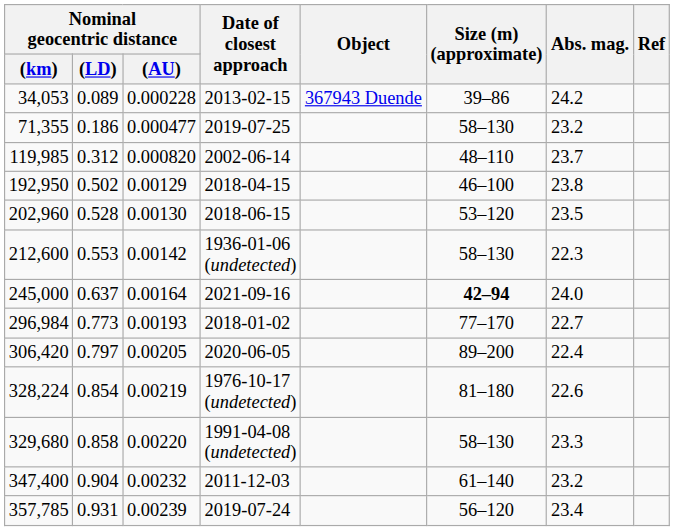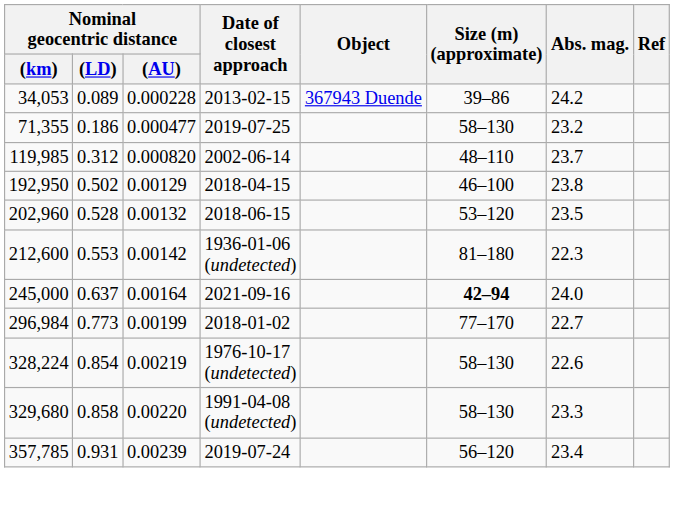202,960 | Nominal geocentric distance / (AU): 0.00130 -> 0.00132
212,600 | Size (m) (approximate): 58–130 -> 81–180
296,984 | Nominal geocentric distance / (AU): 0.00193 -> 0.00199
- row: 306,420 | 0.797 | 0.00205 | 2020-06-05 | 89–200 | 22.4
328,224 | Size (m) (approximate): 81–180 -> 58–130
- row: 347,400 | 0.904 | 0.00232 | 2011-12-03 | 61–140 | 23.2
